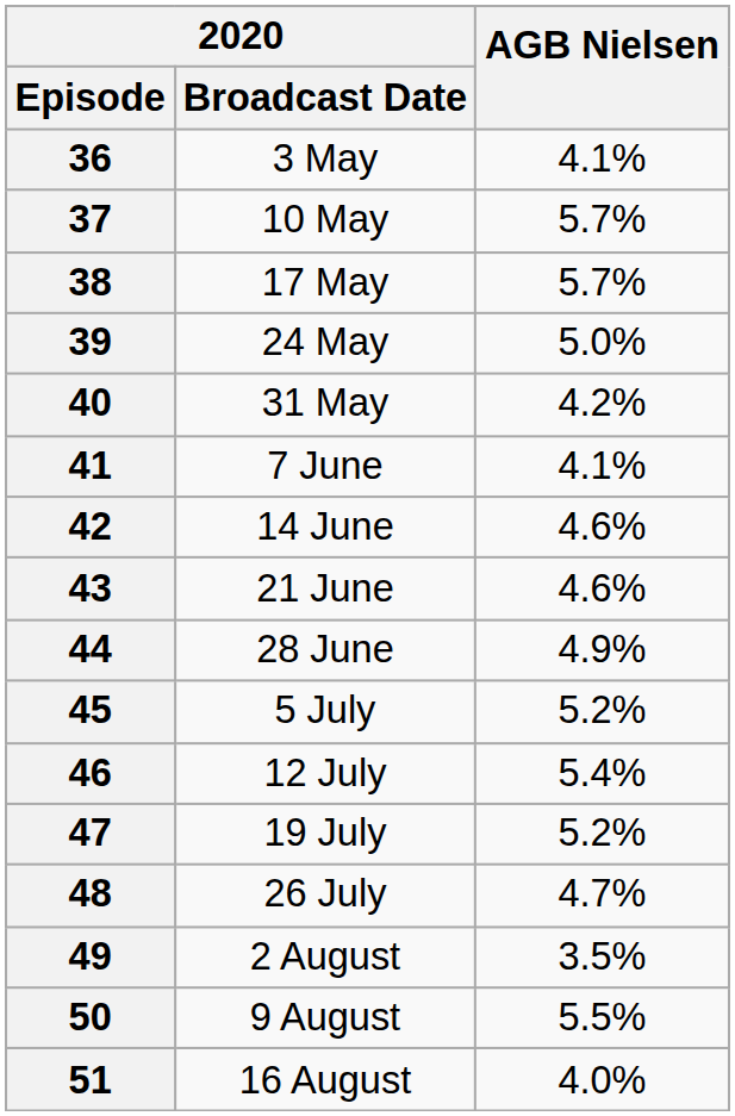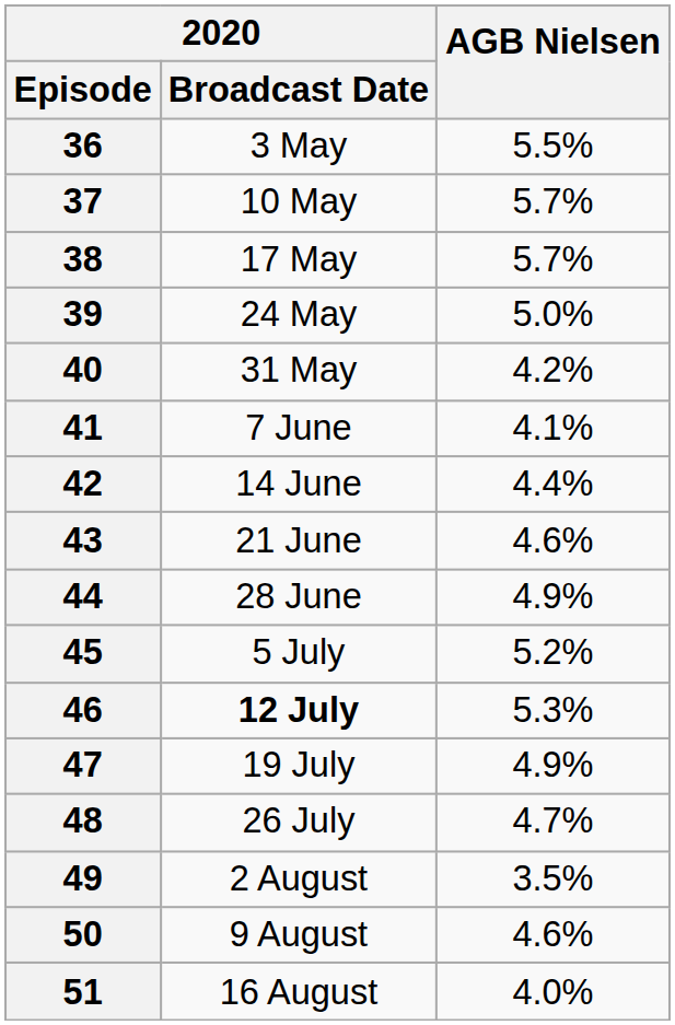36 | AGB Nielsen: 4.1% -> 5.5%
42 | AGB Nielsen: 4.6% -> 4.4%
46 | 2020 / Broadcast Date: normal -> bold
46 | AGB Nielsen: 5.4% -> 5.3%
47 | AGB Nielsen: 5.2% -> 4.9%
50 | AGB Nielsen: 5.5% -> 4.6%
